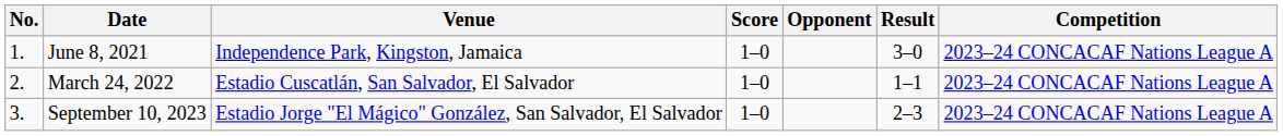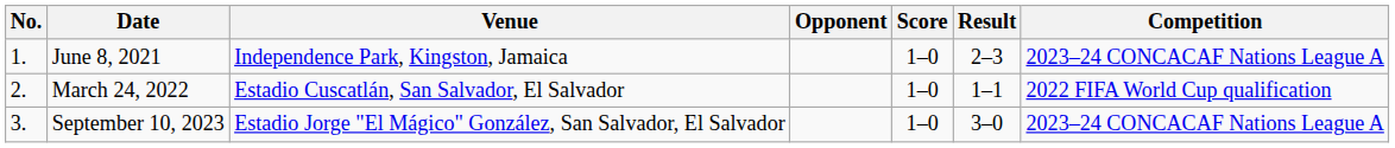columns swapped: Opponent <-> Score
June 8, 2021 | Result: 3–0 -> 2–3
March 24, 2022 | Competition: 2023–24 CONCACAF Nations League A -> 2022 FIFA World Cup qualification
September 10, 2023 | Result: 2–3 -> 3–0
